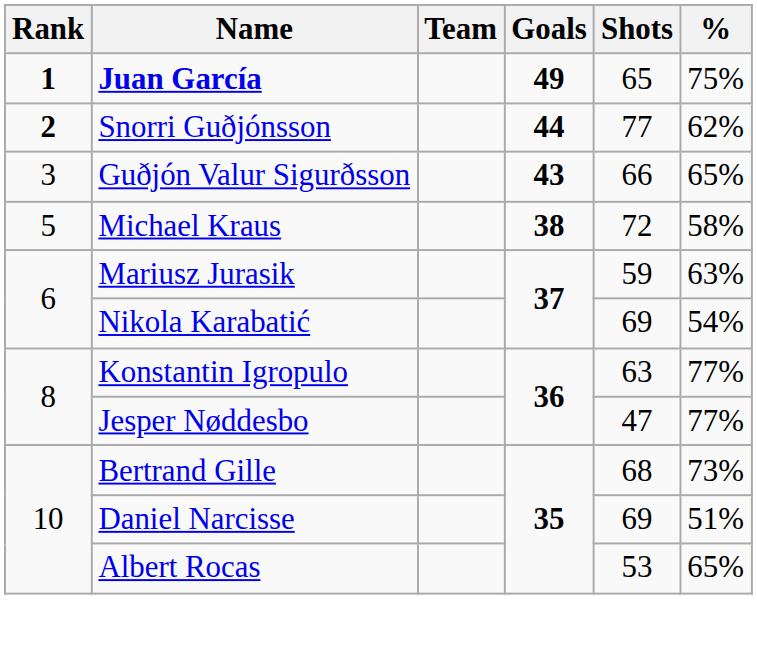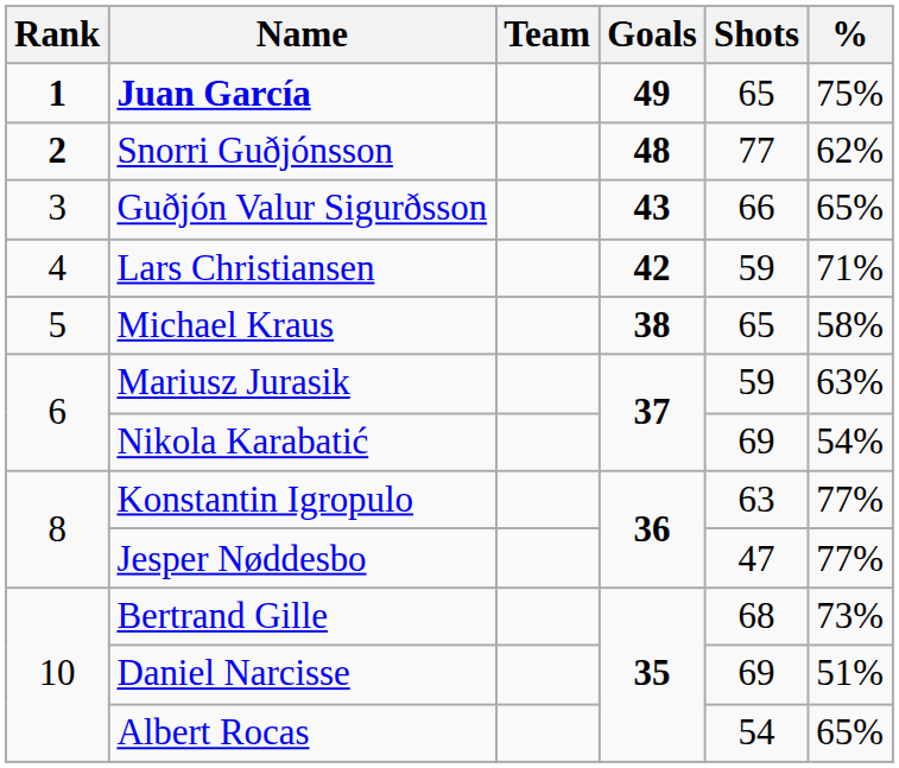Snorri Guðjónsson | Goals: 44 -> 48
+ row: 4 | Lars Christiansen | 42 | 59 | 71%
Michael Kraus | Shots: 72 -> 65
Albert Rocas | Shots: 53 -> 54
